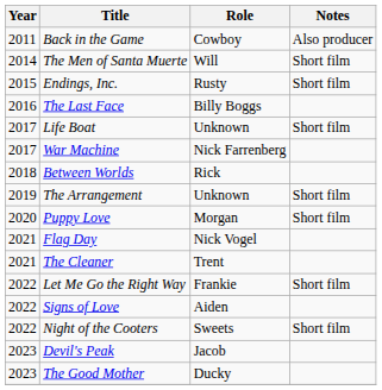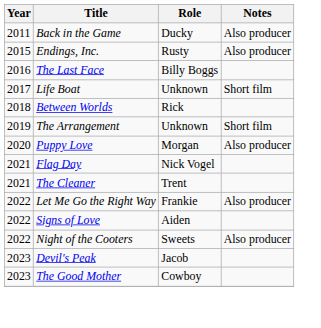Back in the Game | Role: Cowboy -> Ducky
- row: 2014 | The Men of Santa Muerte | Will | Short film
Endings, Inc. | Notes: Short film -> Also producer
- row: 2017 | War Machine | Nick Farrenberg
Puppy Love | Notes: Short film -> Also producer
Let Me Go the Right Way | Notes: Short film -> Also producer
Night of the Cooters | Notes: Short film -> Also producer
The Good Mother | Role: Ducky -> Cowboy
